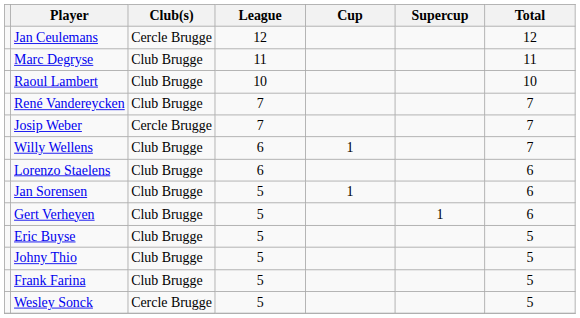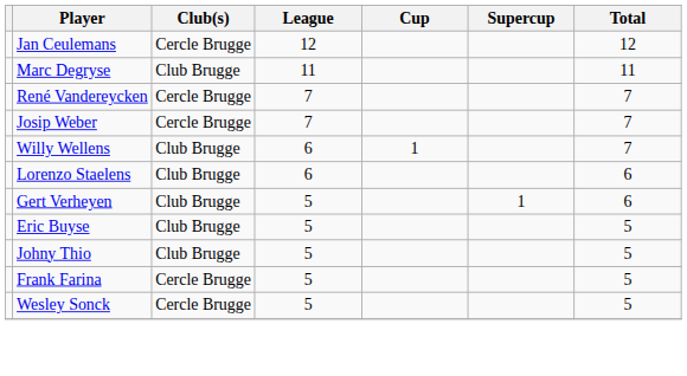- row: Raoul Lambert | Club Brugge | 10 | 10
René Vandereycken | Club(s): Club Brugge -> Cercle Brugge
- row: Jan Sorensen | Club Brugge | 5 | 1 | 6
Frank Farina | Club(s): Club Brugge -> Cercle Brugge
